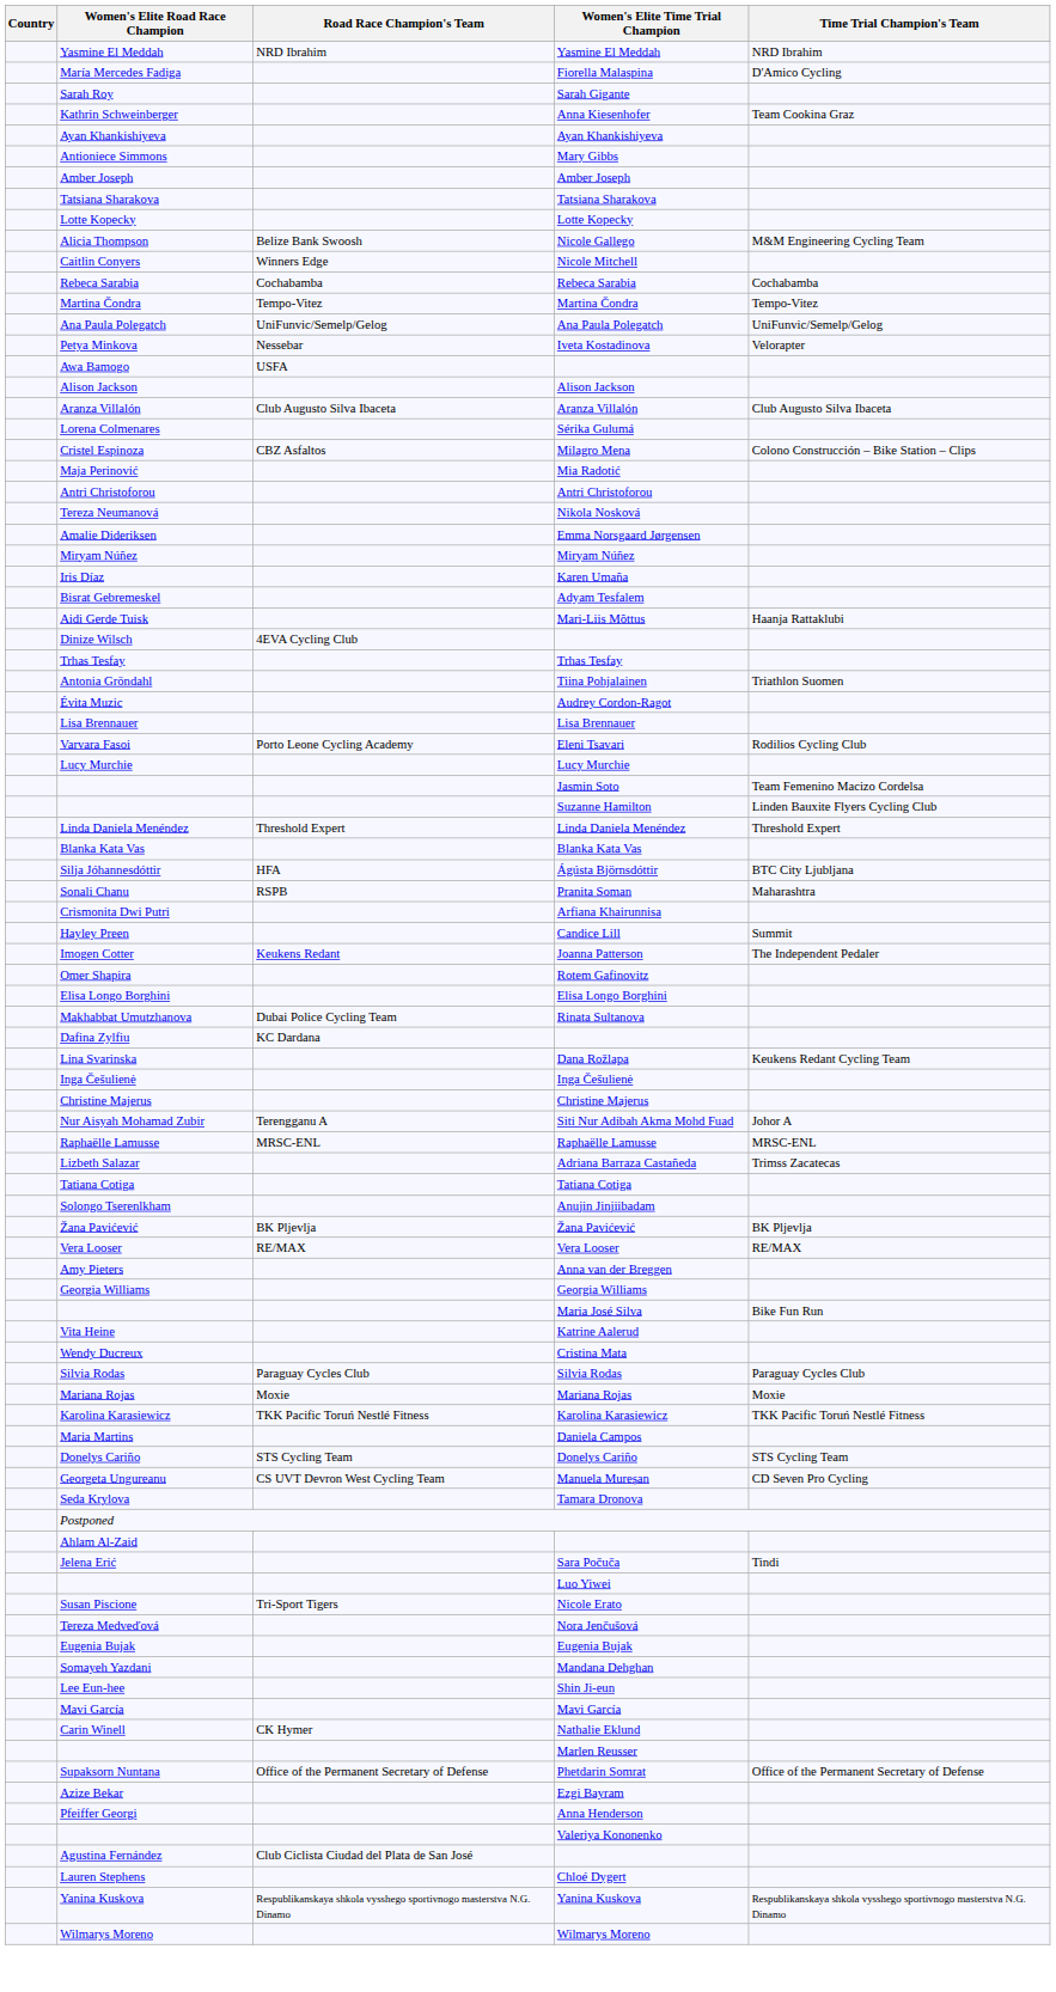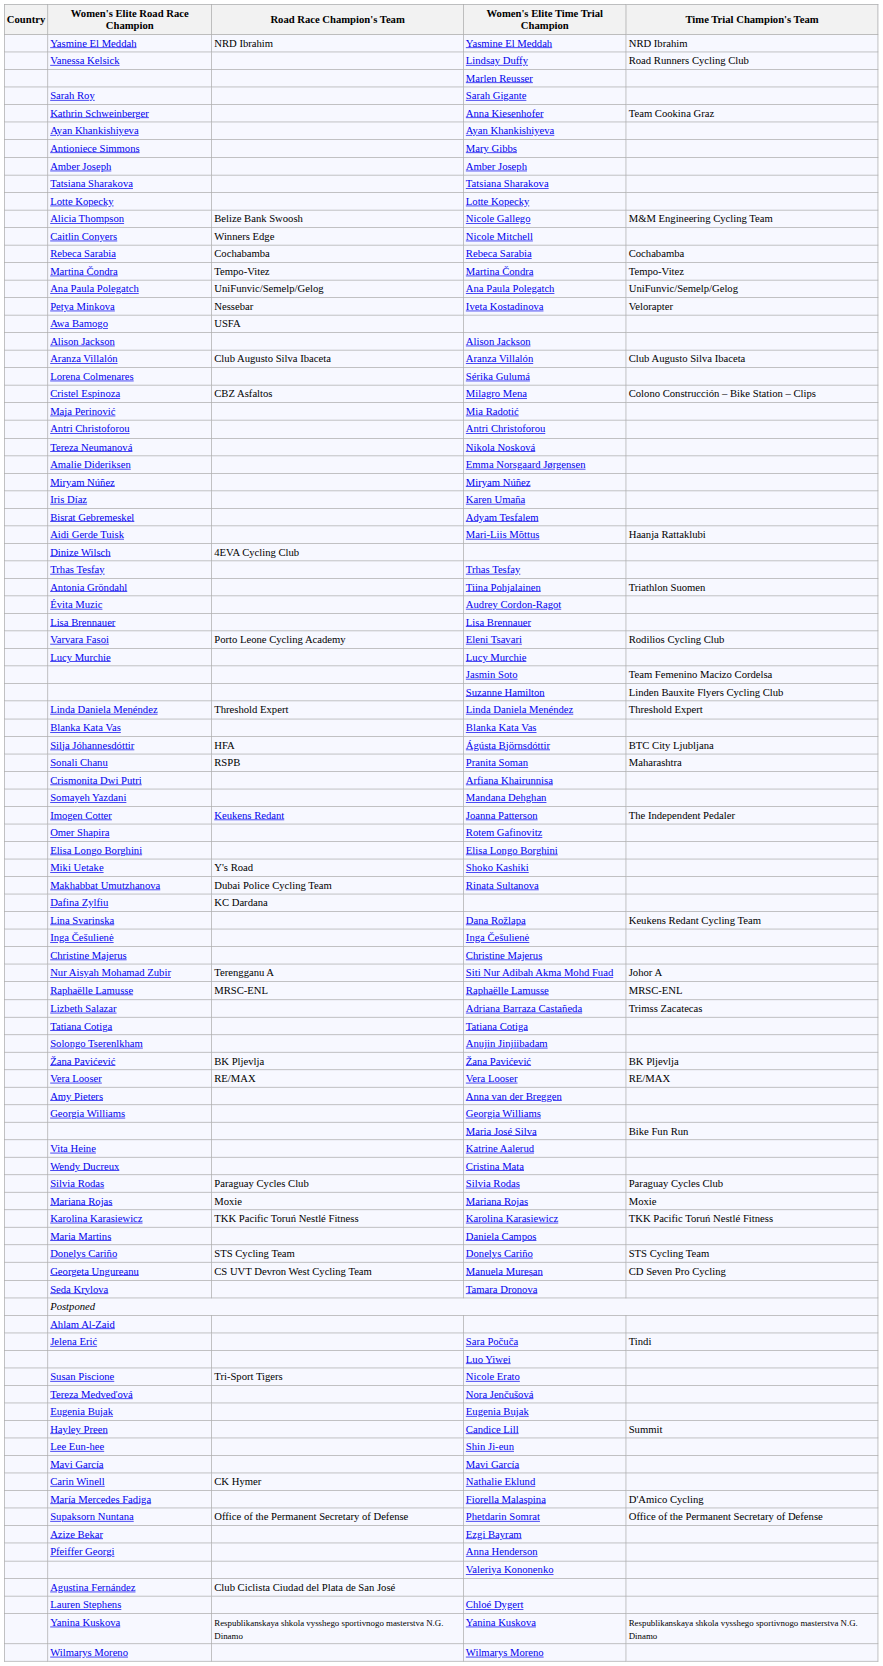+ row: Vanessa Kelsick | Lindsay Duffy | Road Runners Cycling Club
rows swapped: Fiorella Malaspina <-> Marlen Reusser
rows swapped: Mandana Dehghan <-> Candice Lill
+ row: Miki Uetake | Y's Road | Shoko Kashiki
